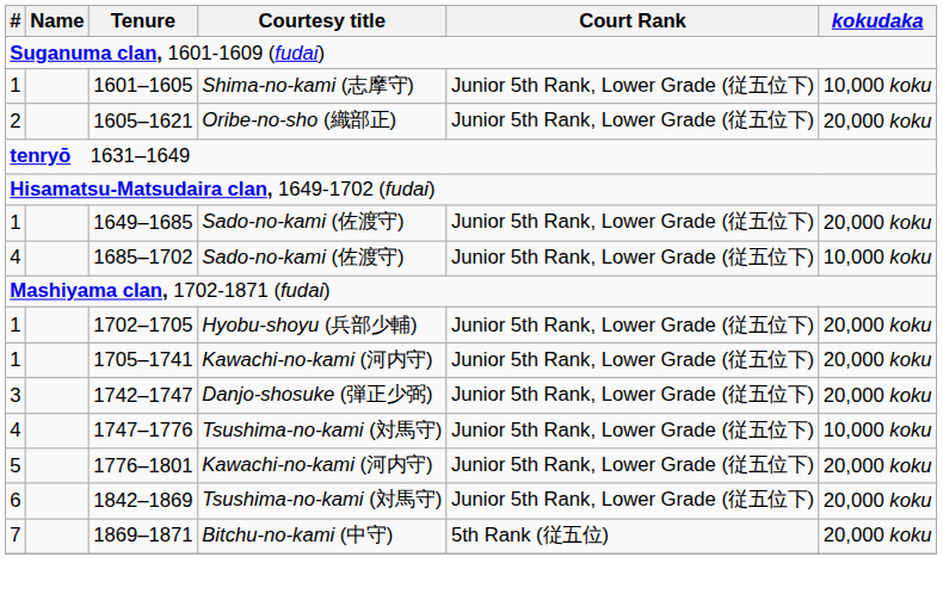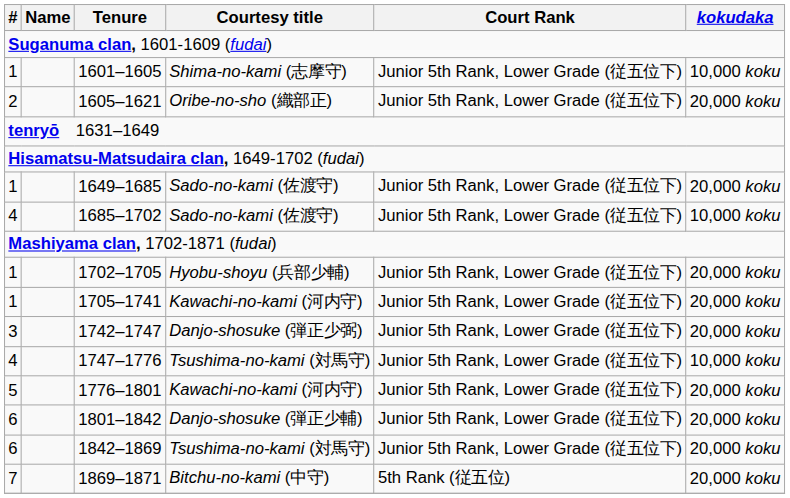+ row: 6 | 1801–1842 | Danjo-shosuke (弾正少輔) | Junior 5th Rank, Lower Grade (従五位下) | 20,000 koku
